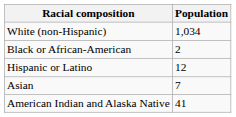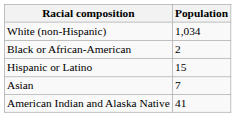Hispanic or Latino | Population: 12 -> 15
